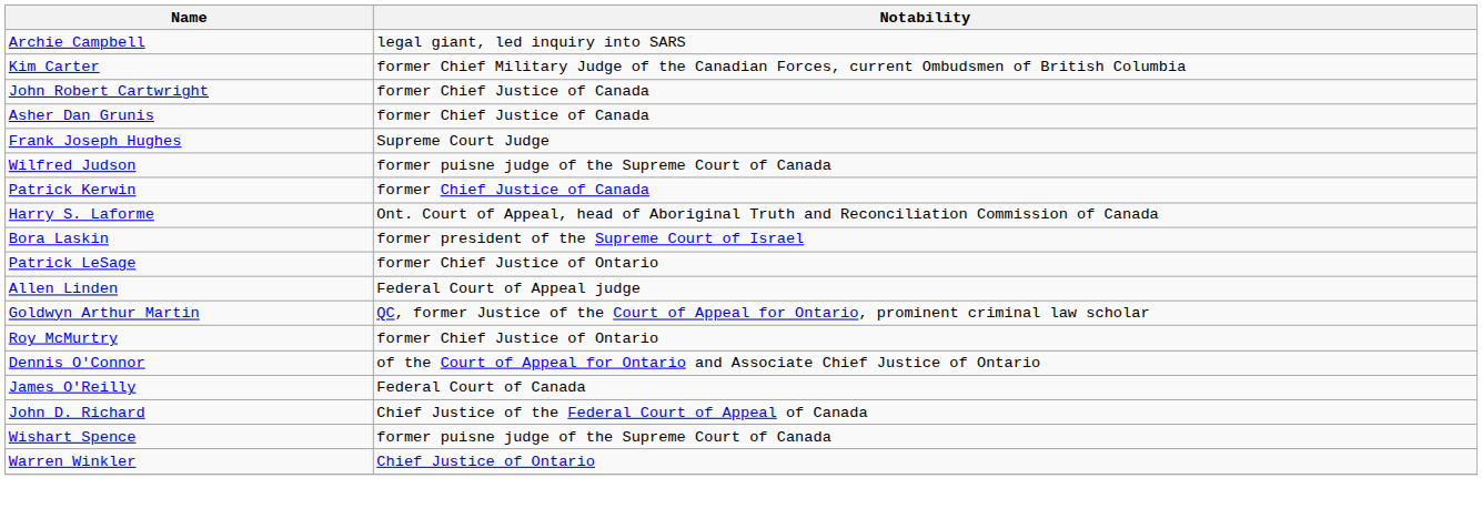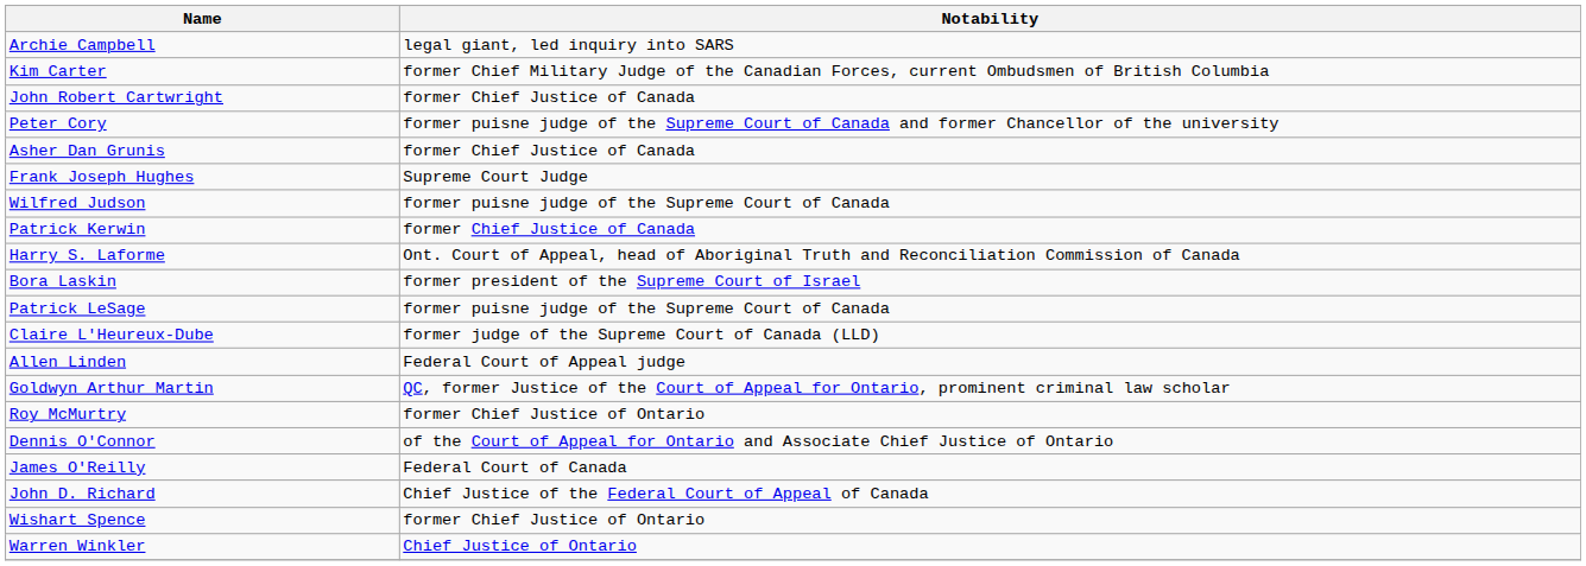+ row: Peter Cory | former puisne judge of the Supreme Court of Canada and former Chancellor of the university
Patrick LeSage | Notability: former Chief Justice of Ontario -> former puisne judge of the Supreme Court of Canada
+ row: Claire L'Heureux-Dube | former judge of the Supreme Court of Canada (LLD)
Wishart Spence | Notability: former puisne judge of the Supreme Court of Canada -> former Chief Justice of Ontario
